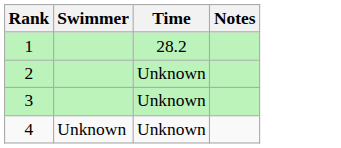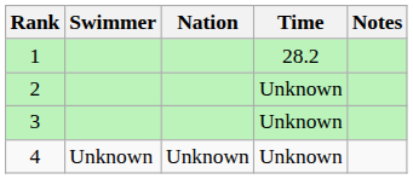+ column: Nation | Unknown
